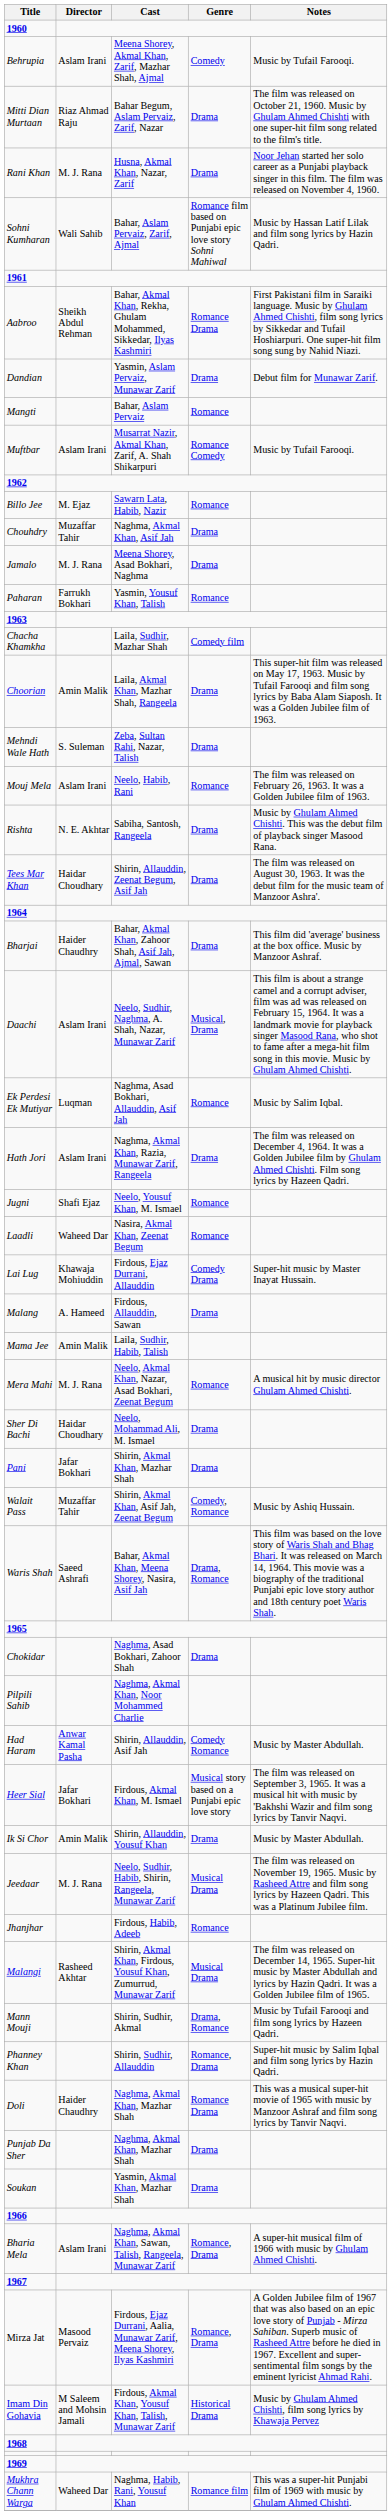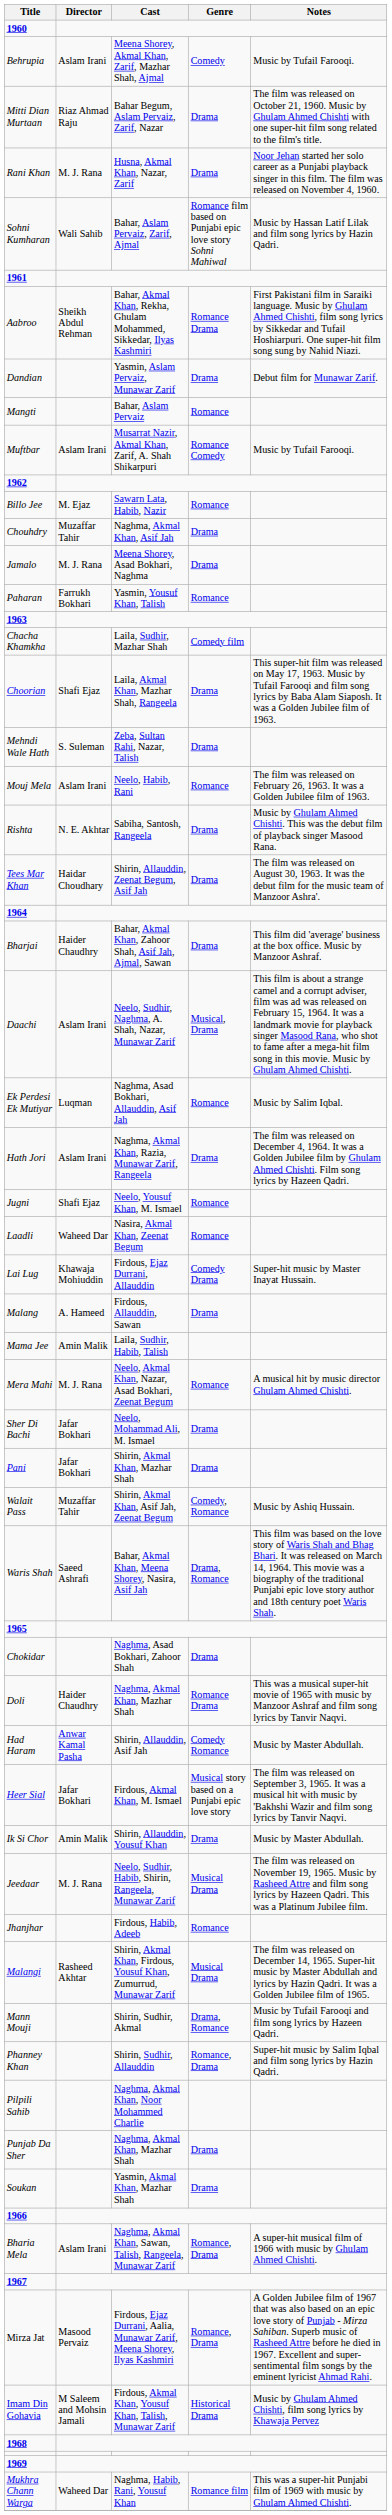Choorian | Director: Amin Malik -> Shafi Ejaz
Sher Di Bachi | Director: Haidar Choudhary -> Jafar Bokhari
rows swapped: Doli <-> Pilpili Sahib
